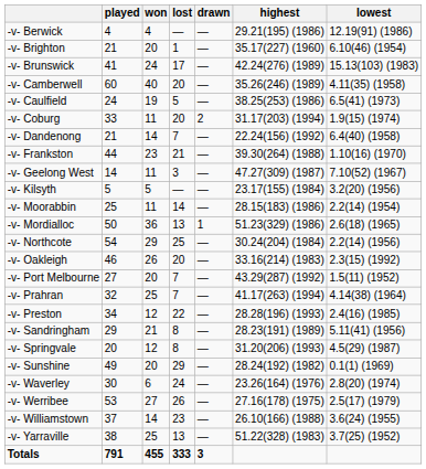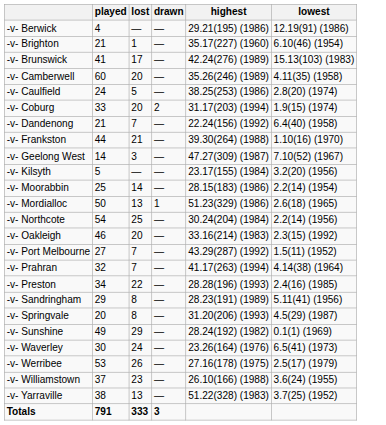- column: won | 4 | 20 | 24 | 40 | 19 | 11 | 14 | 23 | 11 | 5 | 11 | 36 | 29 | 26 | 20 | 25 | 12 | 21 | 12 | 20 | 6 | 27 | 14 | 25 | 455
-v- Caulfield | lowest: 6.5(41) (1973) -> 2.8(20) (1974)
-v- Waverley | lowest: 2.8(20) (1974) -> 6.5(41) (1973)
